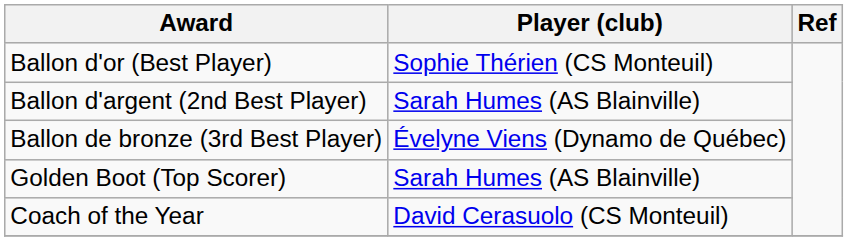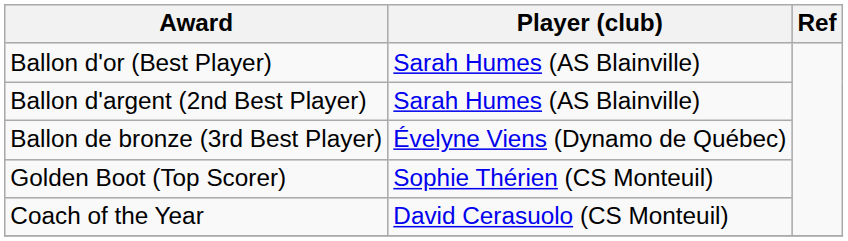Ballon d'or (Best Player) | Player (club): Sophie Thérien (CS Monteuil) -> Sarah Humes (AS Blainville)
Golden Boot (Top Scorer) | Player (club): Sarah Humes (AS Blainville) -> Sophie Thérien (CS Monteuil)
